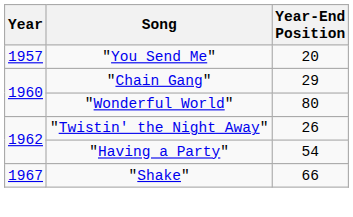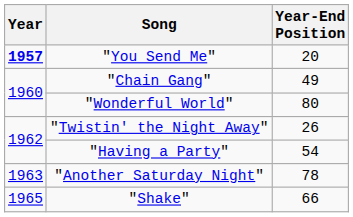"You Send Me" | Year: normal -> bold
"Chain Gang" | Year-End Position: 29 -> 49
+ row: 1963 | "Another Saturday Night" | 78
"Shake" | Year: 1967 -> 1965
